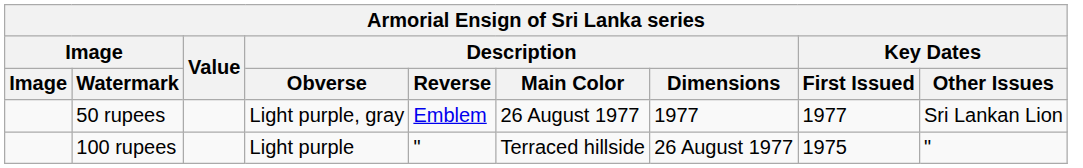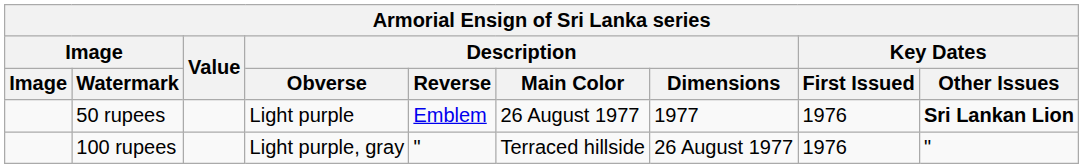50 rupees | Description / Obverse: Light purple, gray -> Light purple
50 rupees | Key Dates / First Issued: 1977 -> 1976
50 rupees | Key Dates / Other Issues: normal -> bold
100 rupees | Description / Obverse: Light purple -> Light purple, gray
100 rupees | Key Dates / First Issued: 1975 -> 1976
